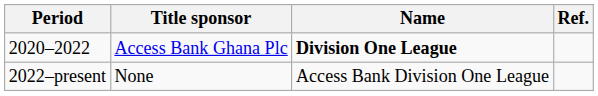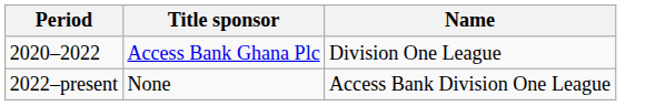- column: Ref.
2020–2022 | Name: bold -> normal
